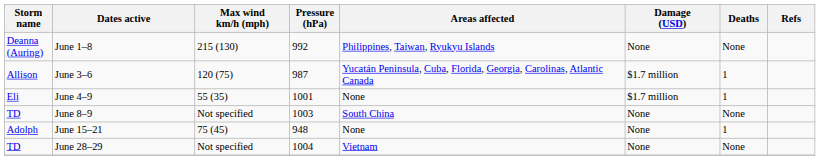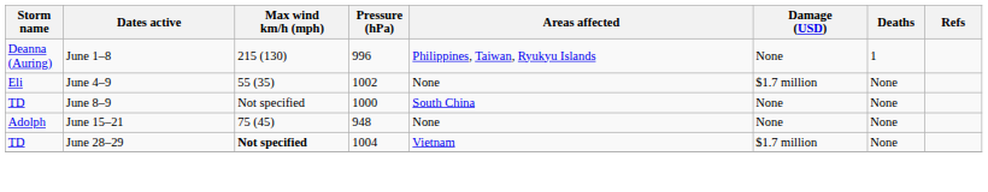June 1–8 | Pressure (hPa): 992 -> 996
June 1–8 | Deaths: None -> 1
- row: Allison | June 3–6 | 120 (75) | 987 | Yucatán Peninsula, Cuba, Florida, Georgia, Carolinas, Atlantic Canada | $1.7 million | 1
June 4–9 | Pressure (hPa): 1001 -> 1002
June 4–9 | Deaths: 1 -> None
June 8–9 | Pressure (hPa): 1003 -> 1000
June 15–21 | Deaths: 1 -> None
June 28–29 | Max wind km/h (mph): normal -> bold
June 28–29 | Damage (USD): None -> $1.7 million
